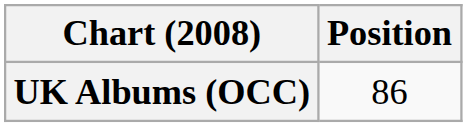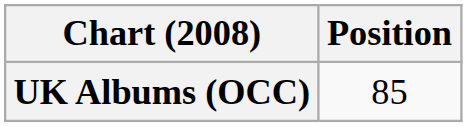UK Albums (OCC) | Position: 86 -> 85
